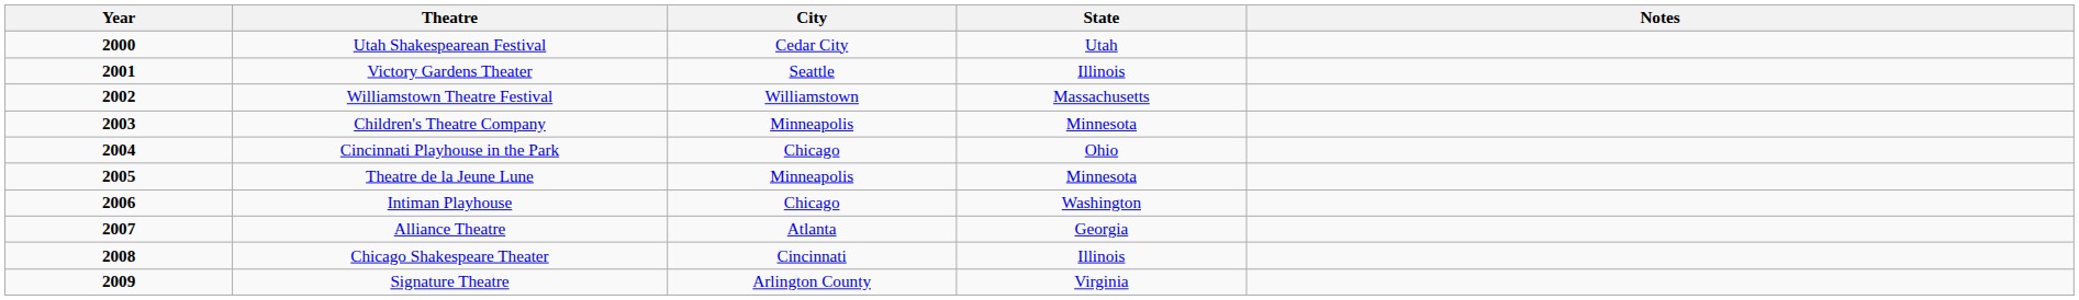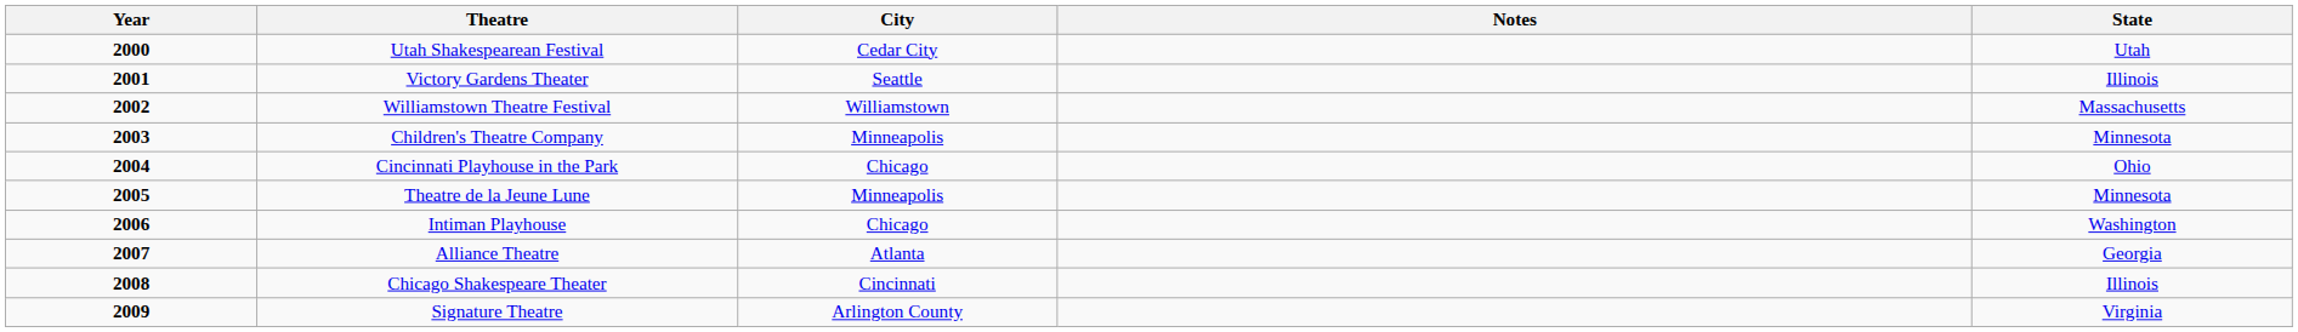columns swapped: State <-> Notes
